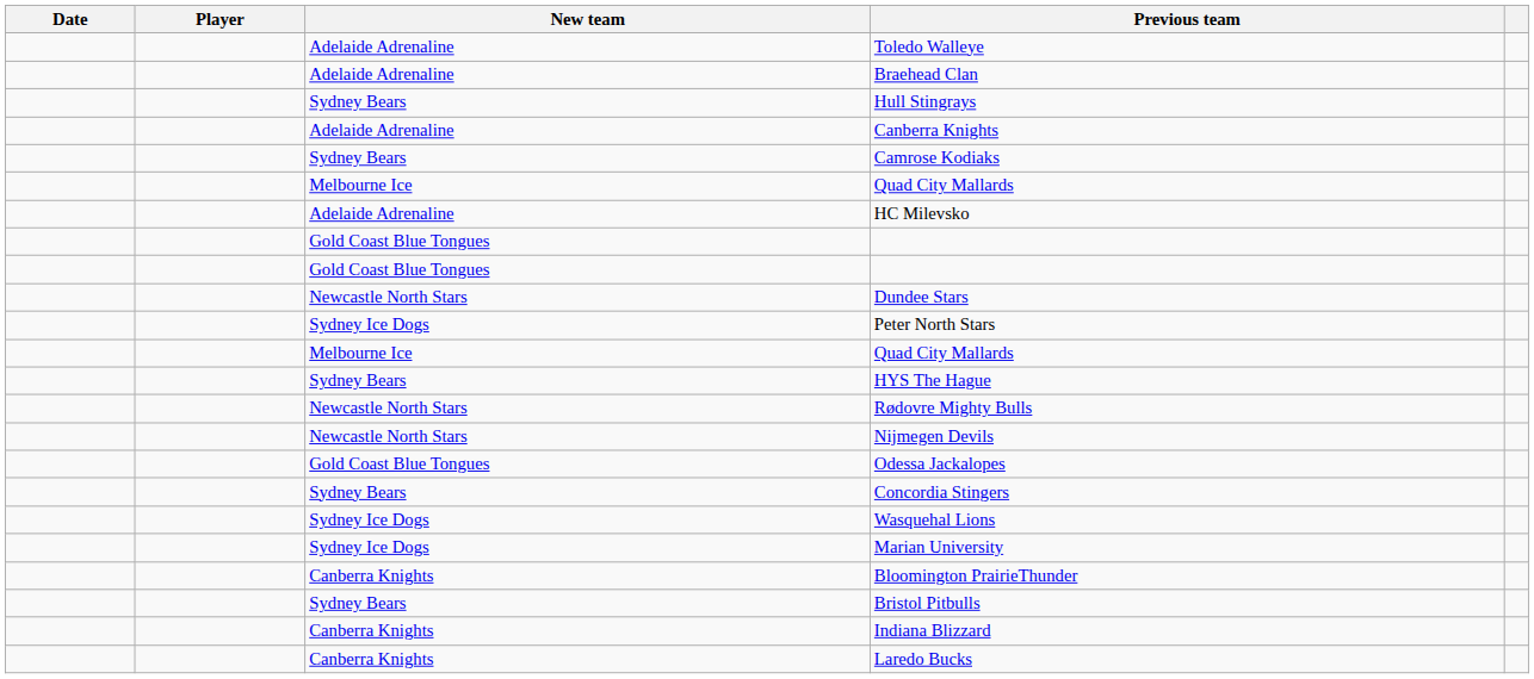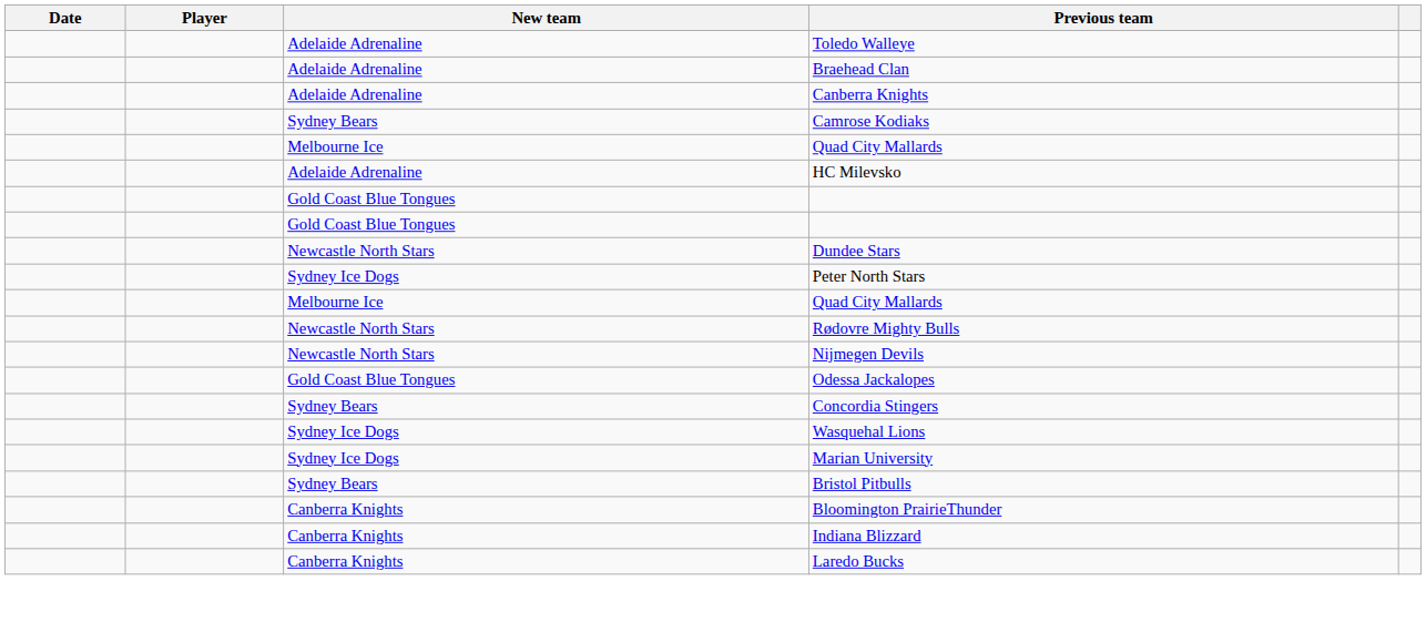- row: Sydney Bears | Hull Stingrays
- row: Sydney Bears | HYS The Hague
rows swapped: Bristol Pitbulls <-> Bloomington PrairieThunder
